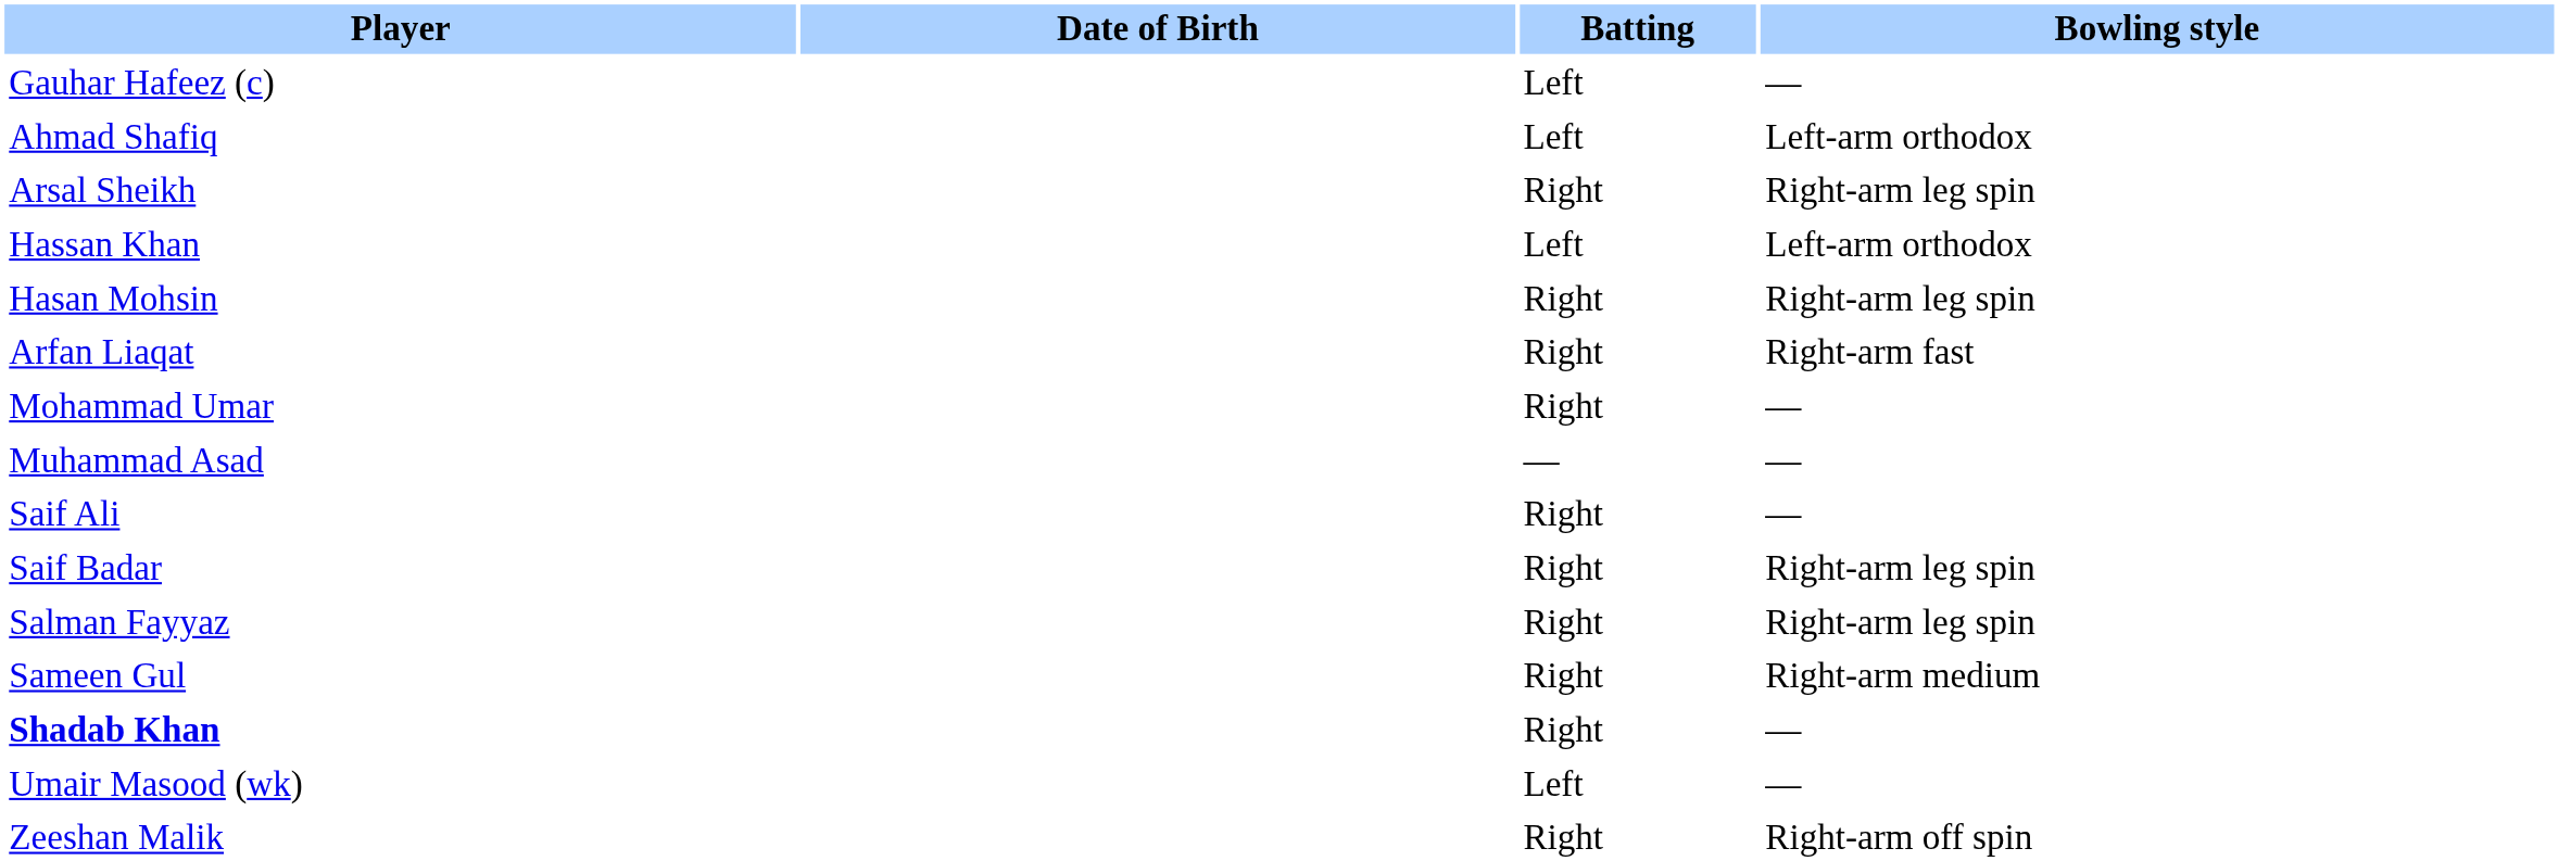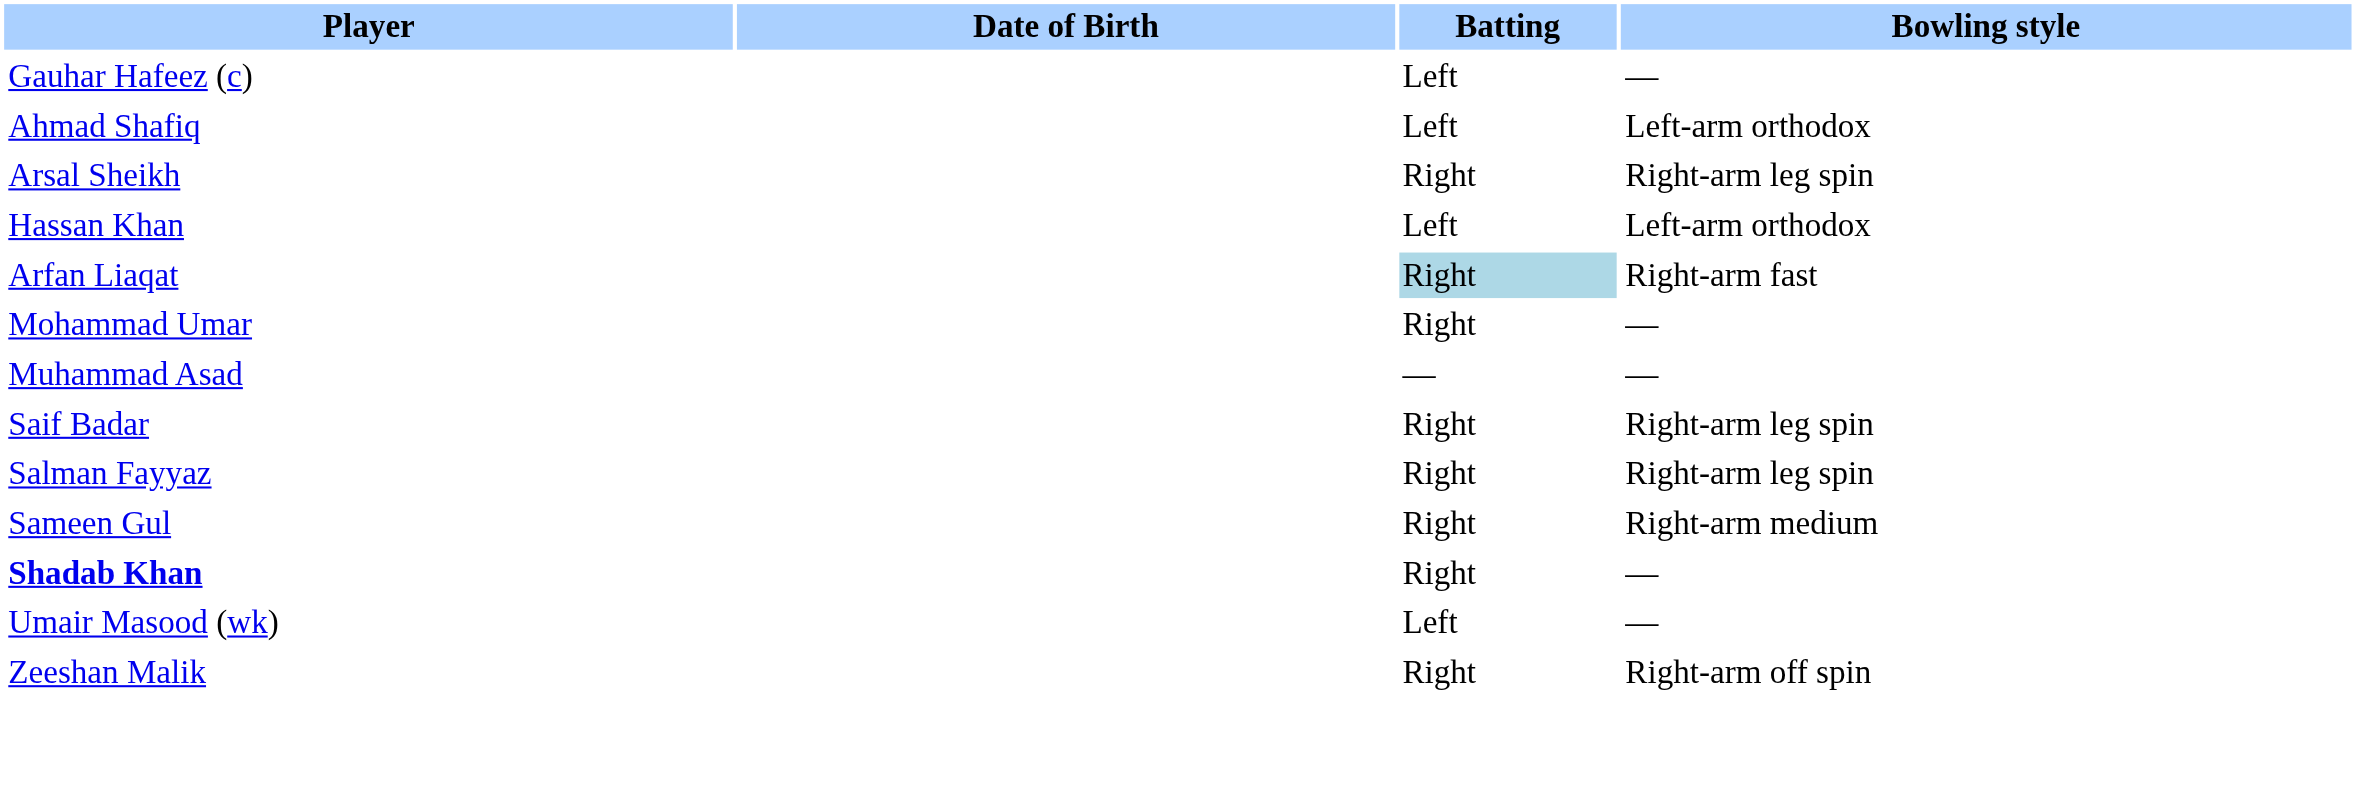- row: Hasan Mohsin | Right | Right-arm leg spin
Arfan Liaqat | Batting: no background -> lightblue background
- row: Saif Ali | Right | —
